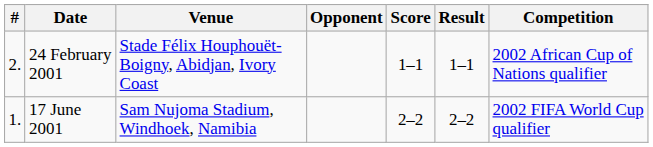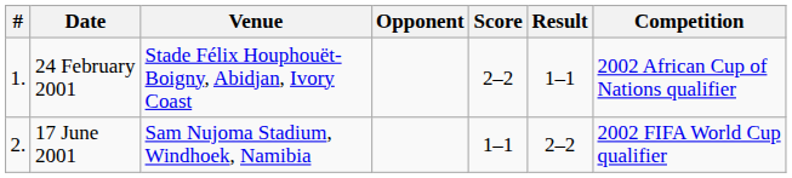24 February 2001 | #: 2. -> 1.
24 February 2001 | Score: 1–1 -> 2–2
17 June 2001 | #: 1. -> 2.
17 June 2001 | Score: 2–2 -> 1–1
